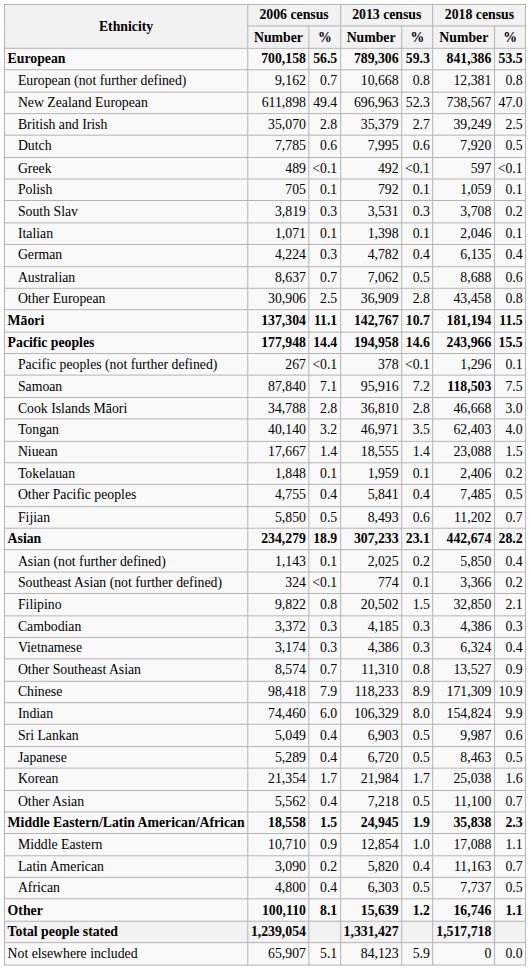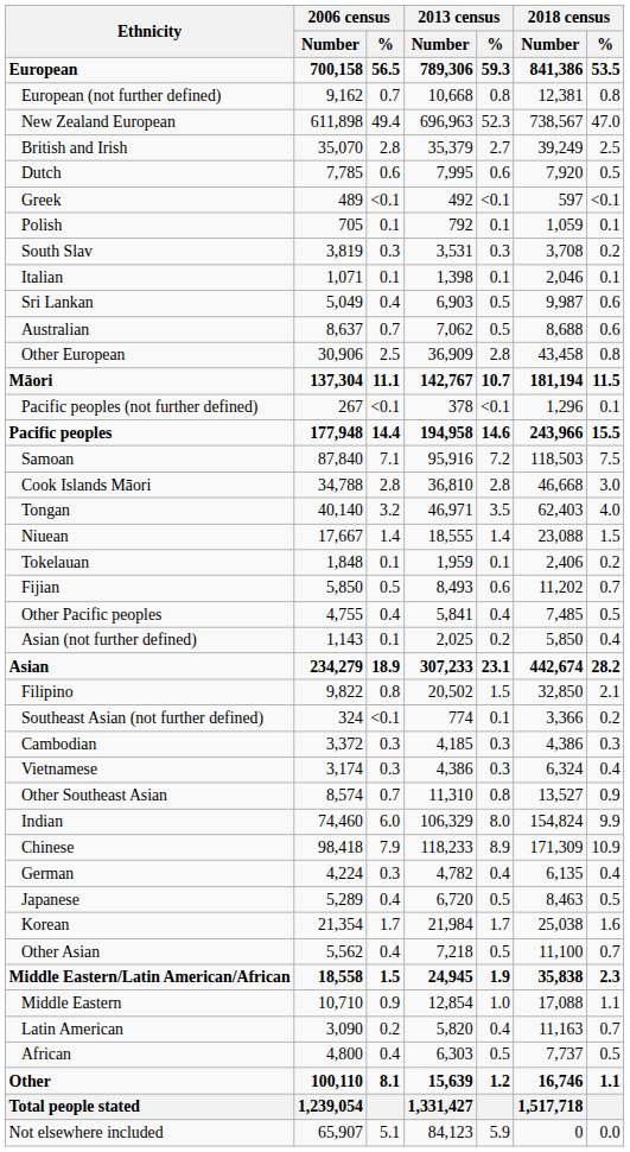rows swapped: German <-> Sri Lankan
rows swapped: Pacific peoples <-> Pacific peoples (not further defined)
Samoan | 2018 census / Number: bold -> normal
rows swapped: Fijian <-> Other Pacific peoples
rows swapped: Asian <-> Asian (not further defined)
rows swapped: Southeast Asian (not further defined) <-> Filipino
rows swapped: Chinese <-> Indian
